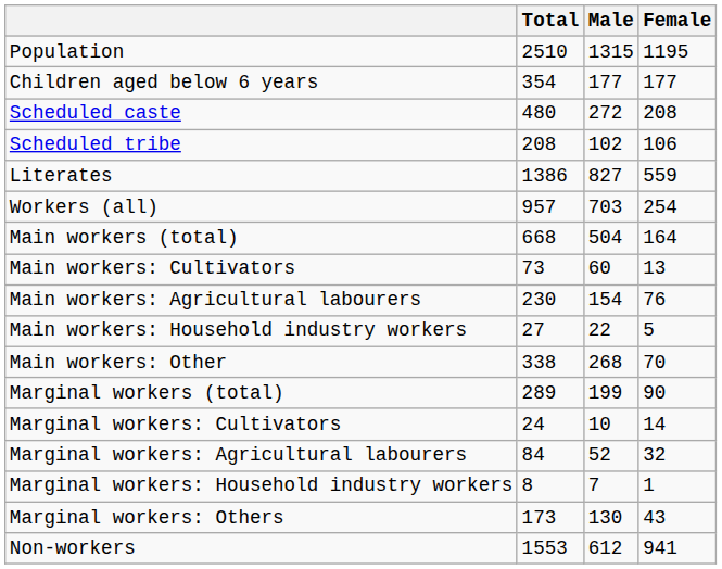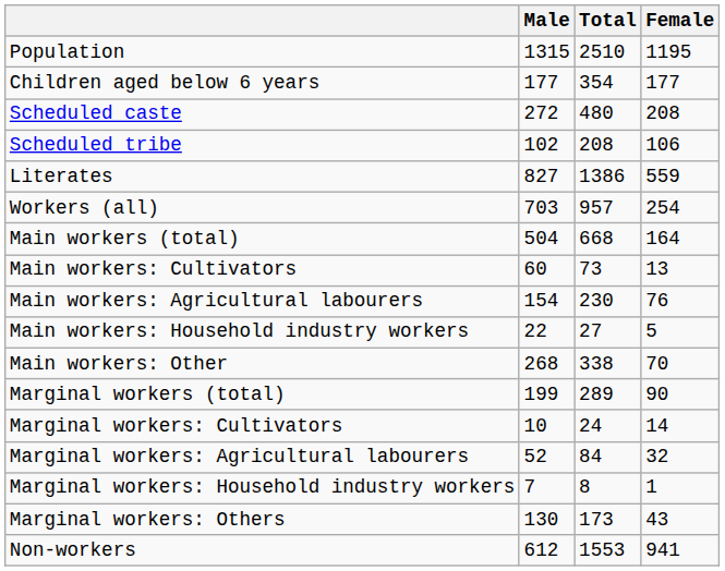columns swapped: Total <-> Male
